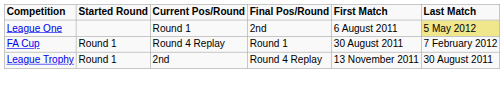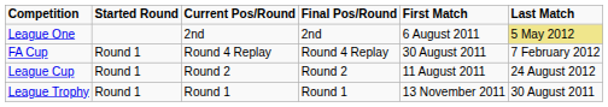League One | Current Pos/Round: Round 1 -> 2nd
FA Cup | Final Pos/Round: Round 1 -> Round 4 Replay
+ row: League Cup | Round 1 | Round 2 | Round 2 | 11 August 2011 | 24 August 2012
League Trophy | Current Pos/Round: 2nd -> Round 1
League Trophy | Final Pos/Round: Round 4 Replay -> Round 1
